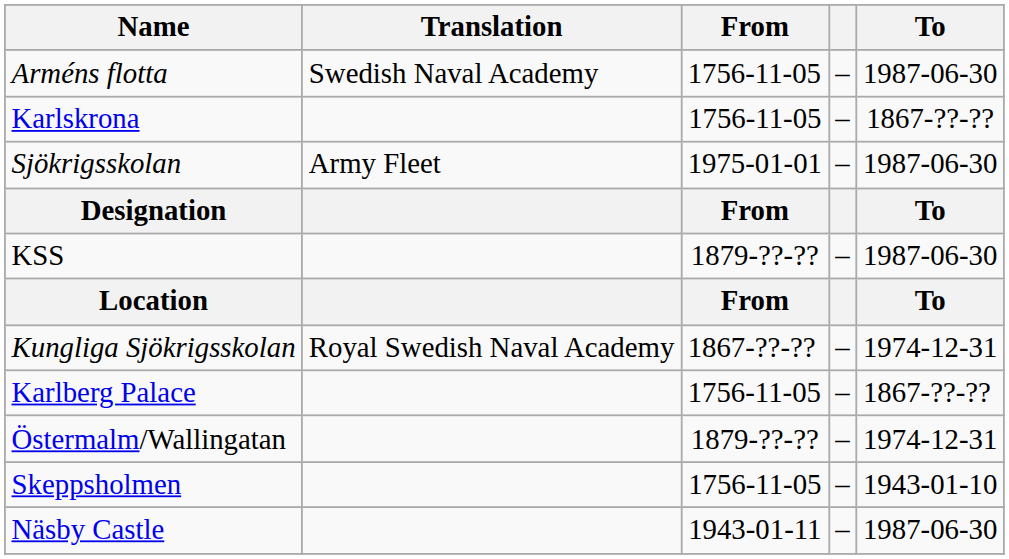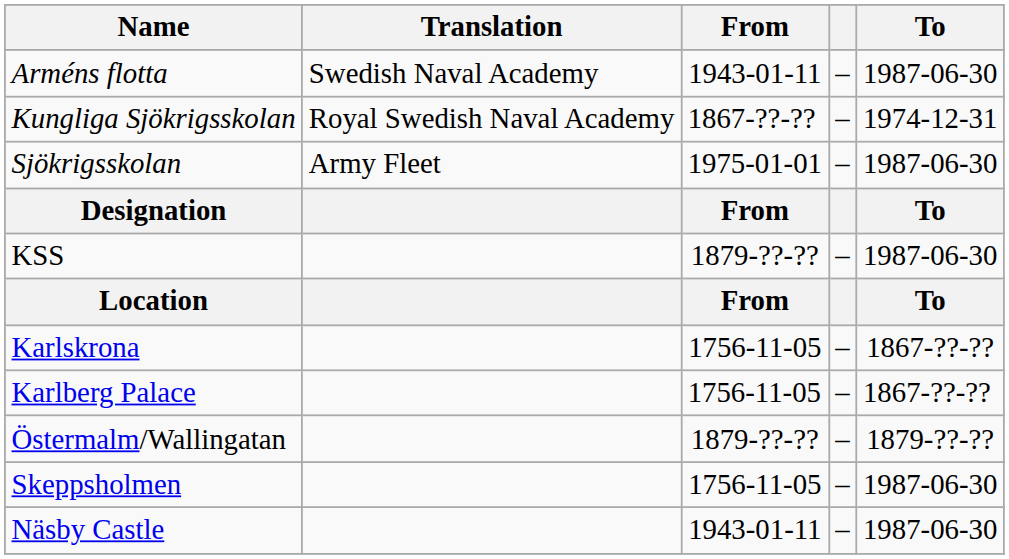Arméns flotta | From: 1756-11-05 -> 1943-01-11
rows swapped: Kungliga Sjökrigsskolan <-> Karlskrona
Östermalm/Wallingatan | To: 1974-12-31 -> 1879-??-??
Skeppsholmen | To: 1943-01-10 -> 1987-06-30
